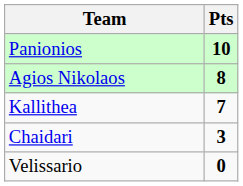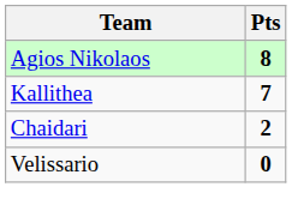- row: Panionios | 10
Chaidari | Pts: 3 -> 2
